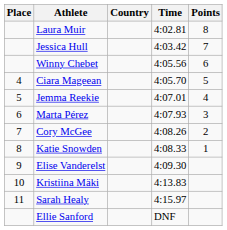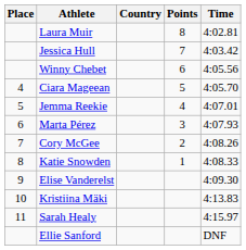columns swapped: Time <-> Points
